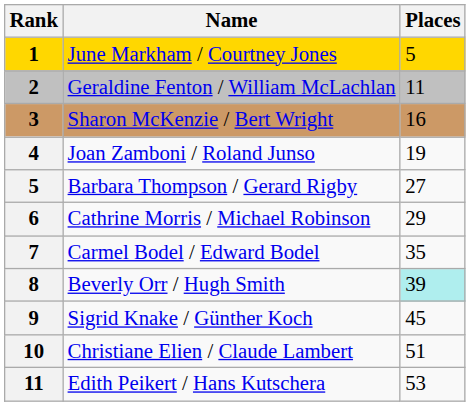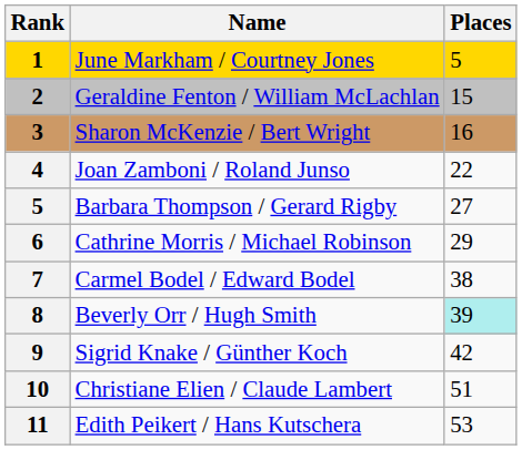Geraldine Fenton / William McLachlan | Places: 11 -> 15
Joan Zamboni / Roland Junso | Places: 19 -> 22
Carmel Bodel / Edward Bodel | Places: 35 -> 38
Sigrid Knake / Günther Koch | Places: 45 -> 42
